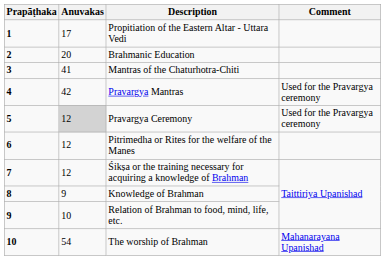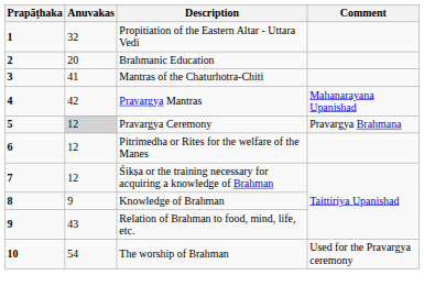Propitiation of the Eastern Altar - Uttara Vedi | Anuvakas: 17 -> 32
Pravargya Mantras | Comment: Used for the Pravargya ceremony -> Mahanarayana Upanishad
Pravargya Ceremony | Comment: Used for the Pravargya ceremony -> Pravargya Brahmana
Relation of Brahman to food, mind, life, etc. | Anuvakas: 10 -> 43
The worship of Brahman | Comment: Mahanarayana Upanishad -> Used for the Pravargya ceremony
